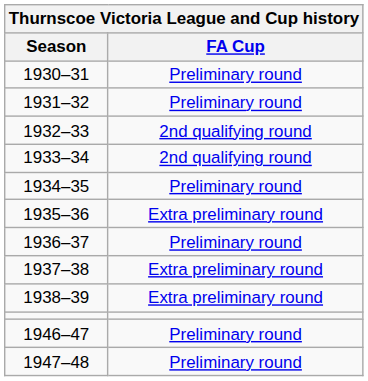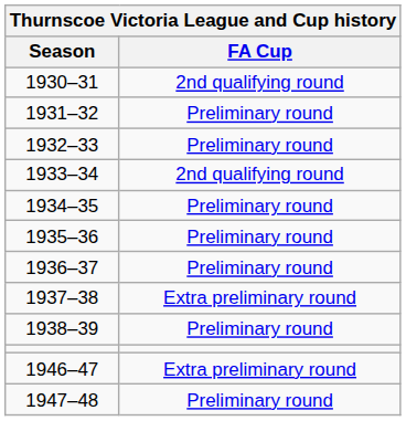1930–31 | FA Cup: Preliminary round -> 2nd qualifying round
1932–33 | FA Cup: 2nd qualifying round -> Preliminary round
1935–36 | FA Cup: Extra preliminary round -> Preliminary round
1938–39 | FA Cup: Extra preliminary round -> Preliminary round
1946–47 | FA Cup: Preliminary round -> Extra preliminary round
